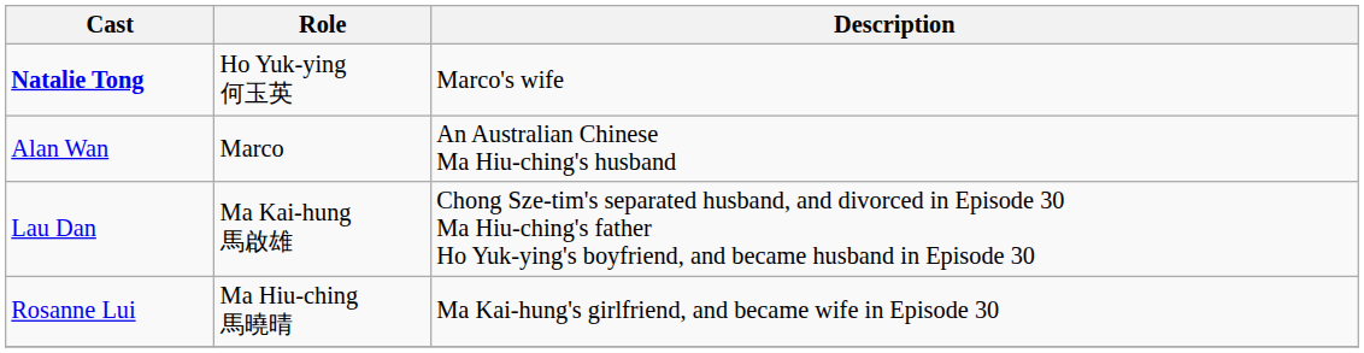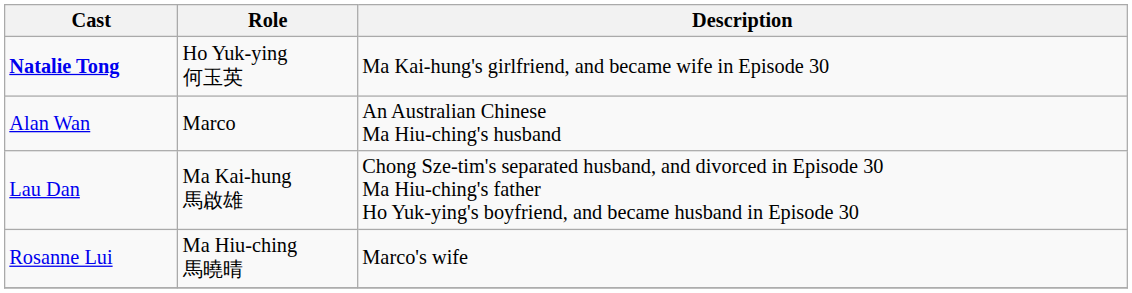Natalie Tong | Description: Marco's wife -> Ma Kai-hung's girlfriend, and became wife in Episode 30
Rosanne Lui | Description: Ma Kai-hung's girlfriend, and became wife in Episode 30 -> Marco's wife
